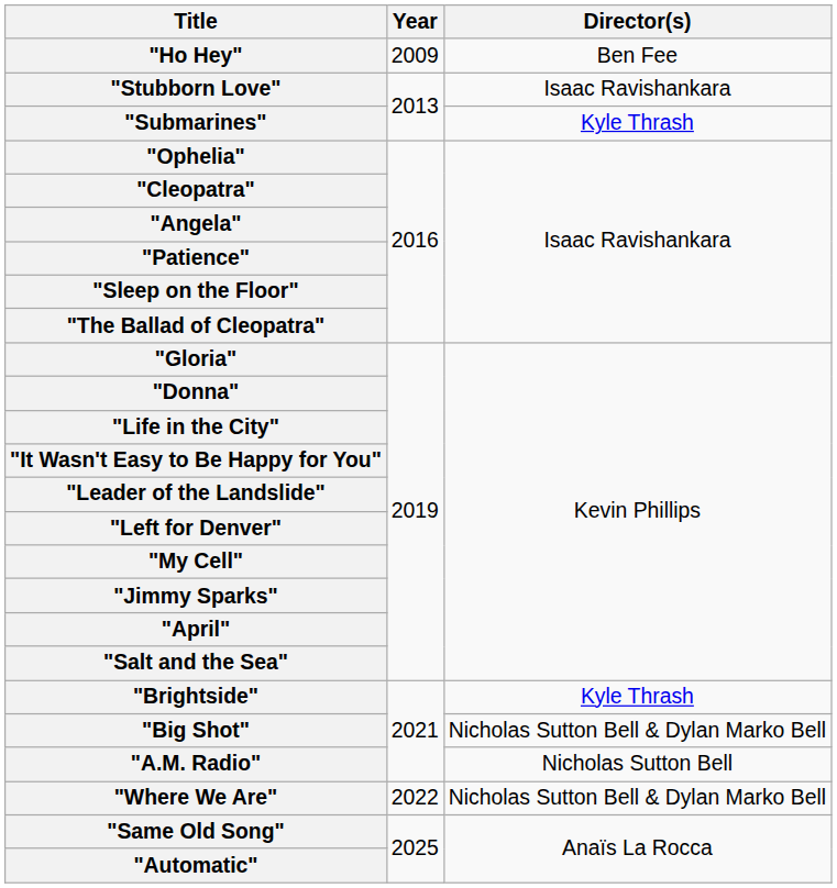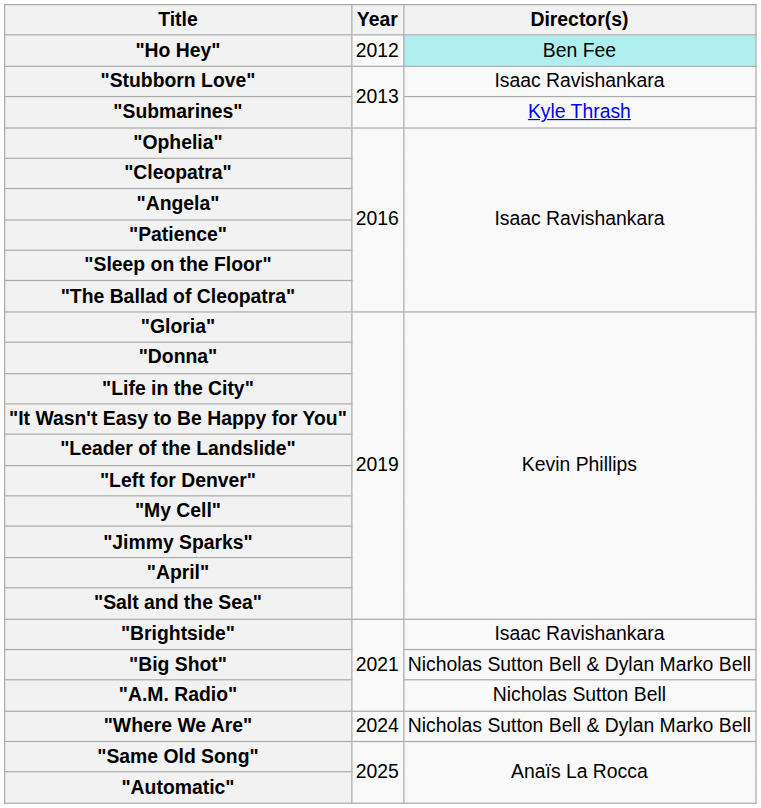"Ho Hey" | Year: 2009 -> 2012
"Ho Hey" | Director(s): no background -> paleturquoise background
"Brightside" | Director(s): Kyle Thrash -> Isaac Ravishankara
"Where We Are" | Year: 2022 -> 2024
